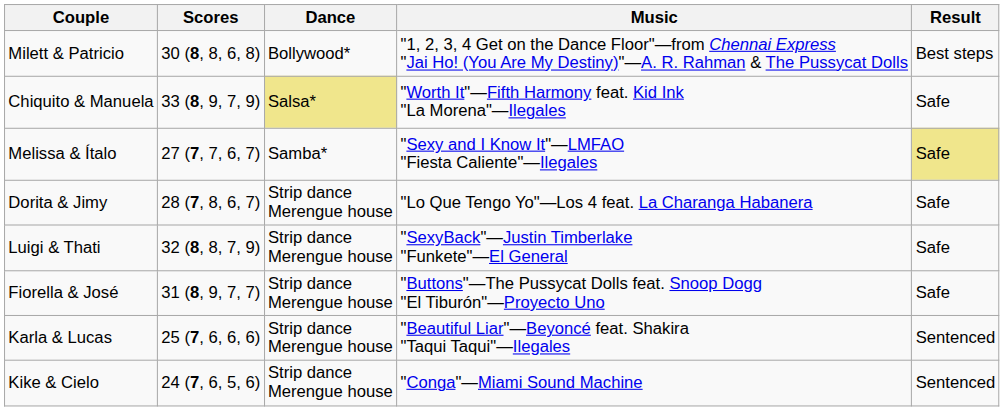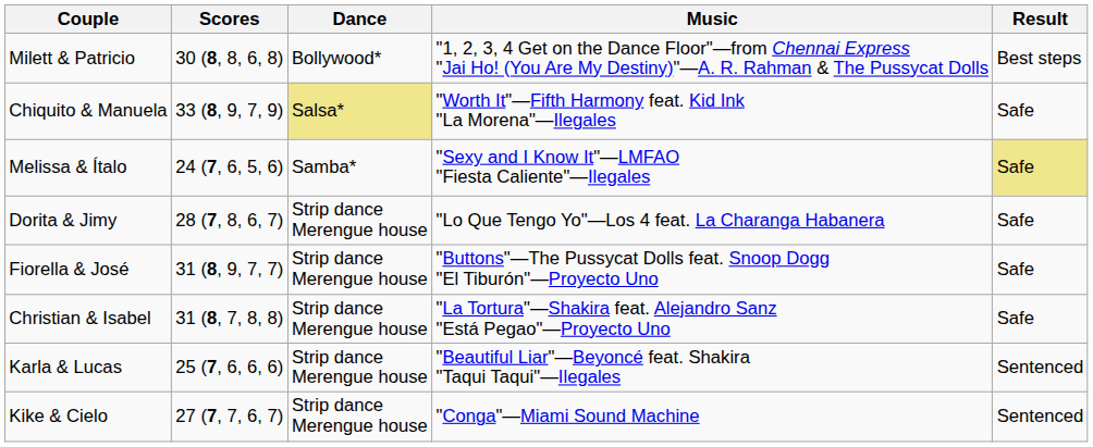Melissa & Ítalo | Scores: 27 (7, 7, 6, 7) -> 24 (7, 6, 5, 6)
- row: Luigi & Thati | 32 (8, 8, 7, 9) | Strip dance Merengue house | "SexyBack"—Justin Timberlake "Funkete"—El General | Safe
+ row: Christian & Isabel | 31 (8, 7, 8, 8) | Strip dance Merengue house | "La Tortura"—Shakira feat. Alejandro Sanz "Está Pegao"—Proyecto Uno | Safe
Kike & Cielo | Scores: 24 (7, 6, 5, 6) -> 27 (7, 7, 6, 7)
